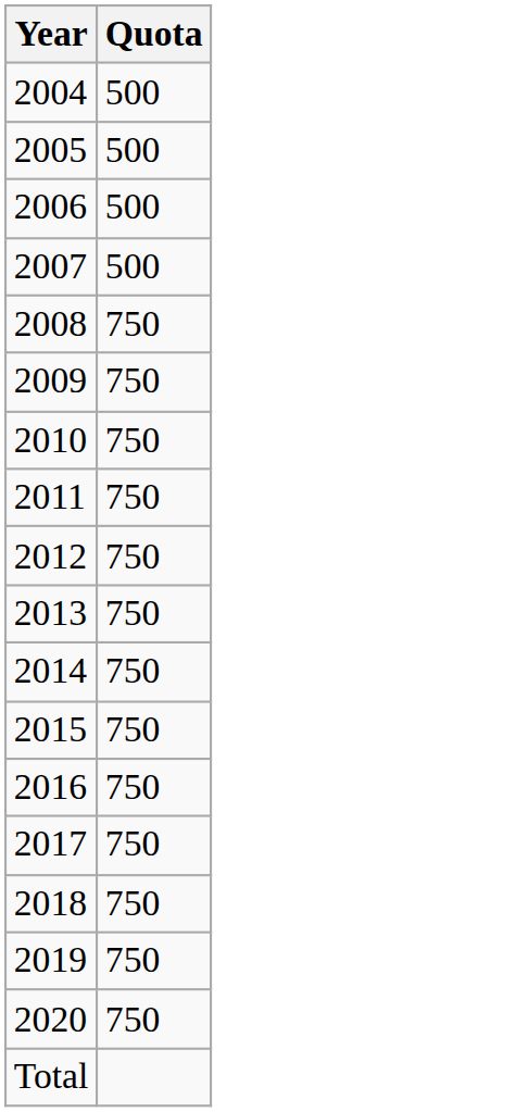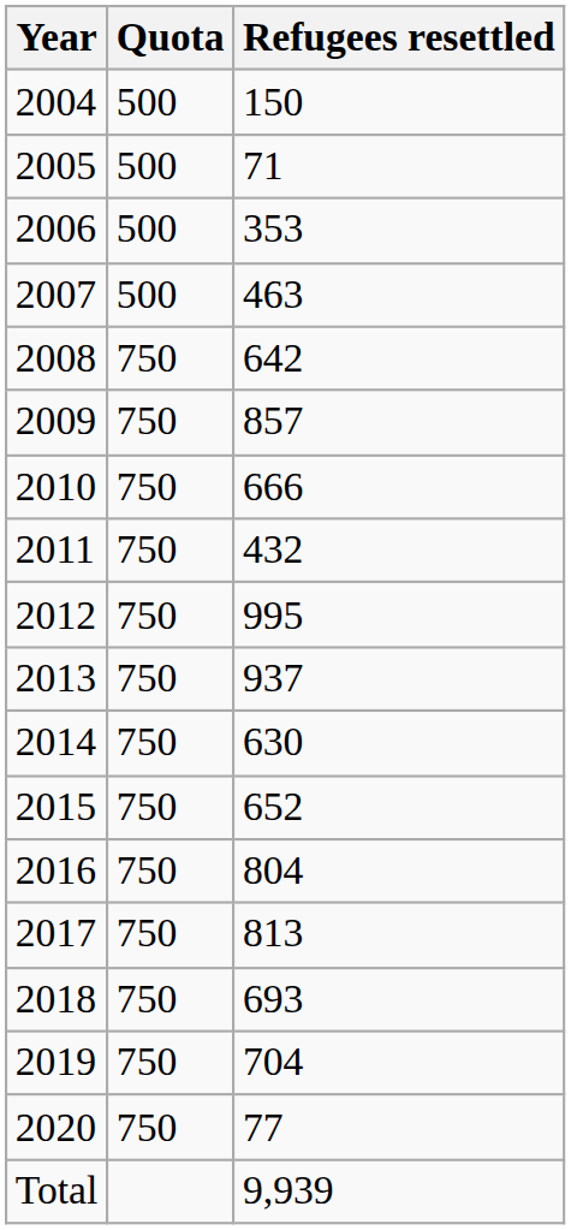+ column: Refugees resettled | 150 | 71 | 353 | 463 | 642 | 857 | 666 | 432 | 995 | 937 | 630 | 652 | 804 | 813 | 693 | 704 | 77 | 9,939
